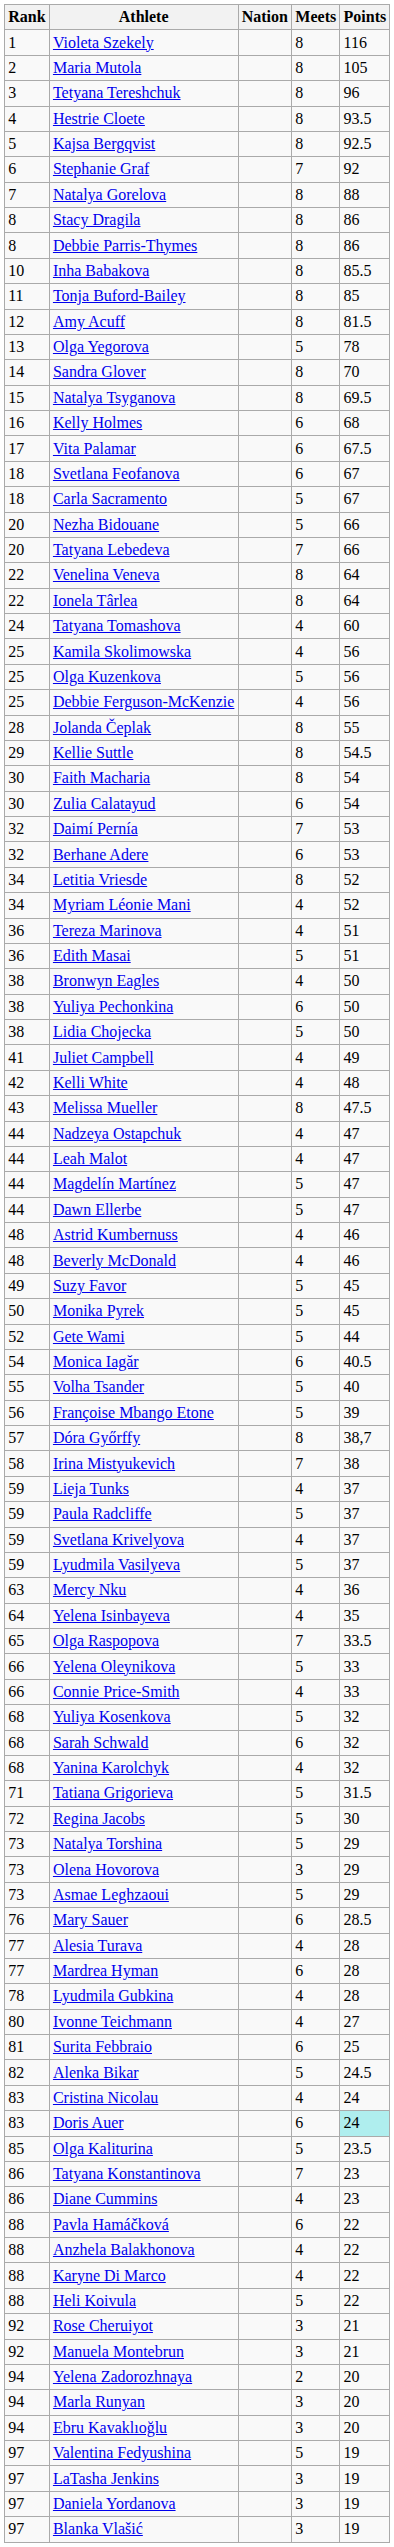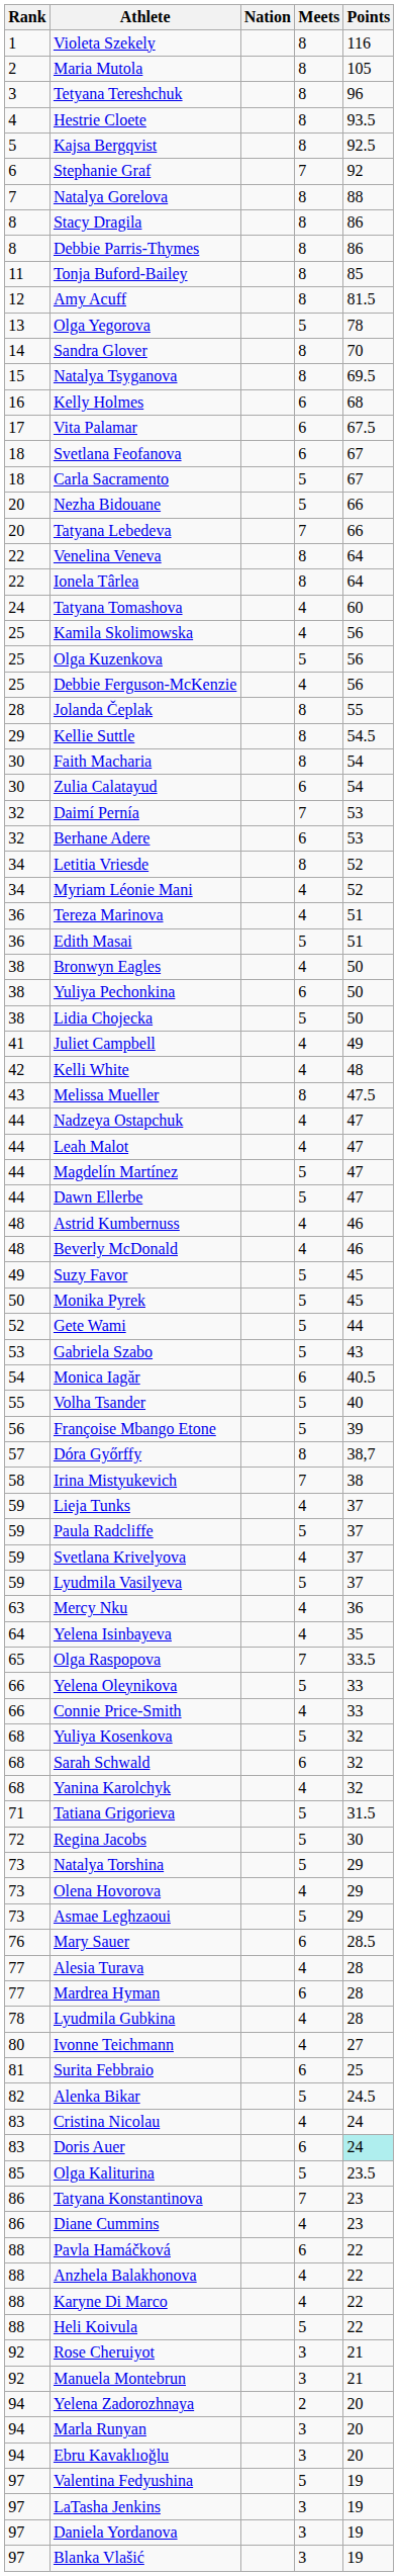- row: 10 | Inha Babakova | 8 | 85.5
+ row: 53 | Gabriela Szabo | 5 | 43
Olena Hovorova | Meets: 3 -> 4
